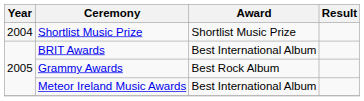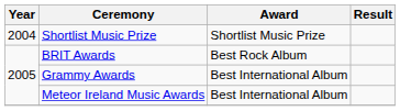BRIT Awards | Award: Best International Album -> Best Rock Album
Grammy Awards | Award: Best Rock Album -> Best International Album
